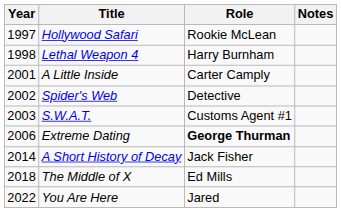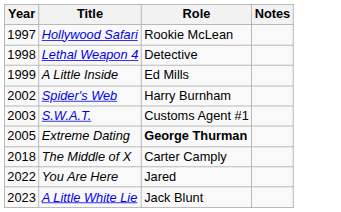Lethal Weapon 4 | Role: Harry Burnham -> Detective
A Little Inside | Year: 2001 -> 1999
A Little Inside | Role: Carter Camply -> Ed Mills
Spider's Web | Role: Detective -> Harry Burnham
Extreme Dating | Year: 2006 -> 2005
- row: 2014 | A Short History of Decay | Jack Fisher
The Middle of X | Role: Ed Mills -> Carter Camply
+ row: 2023 | A Little White Lie | Jack Blunt
